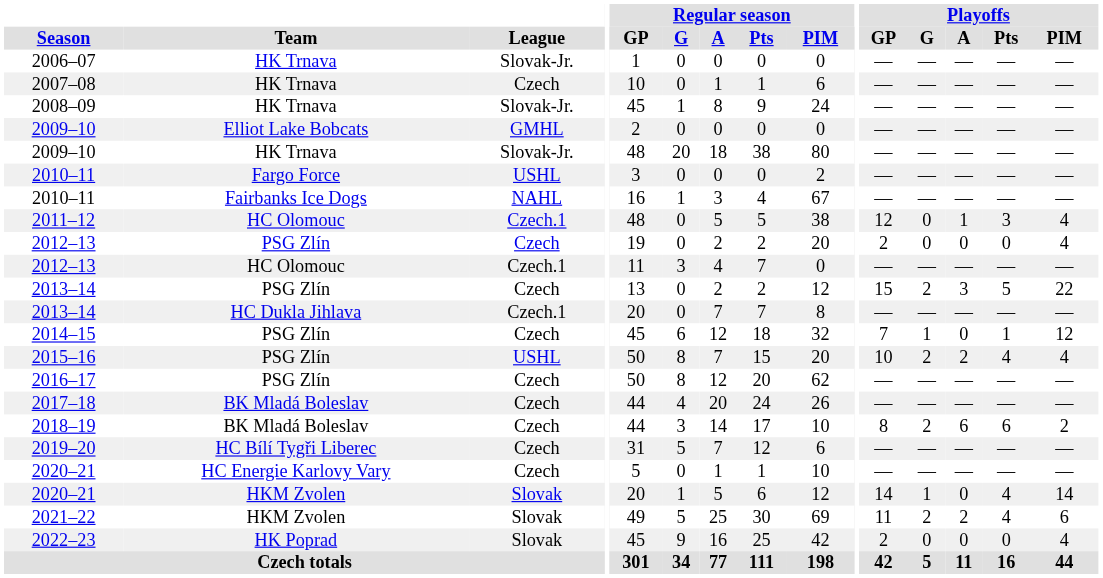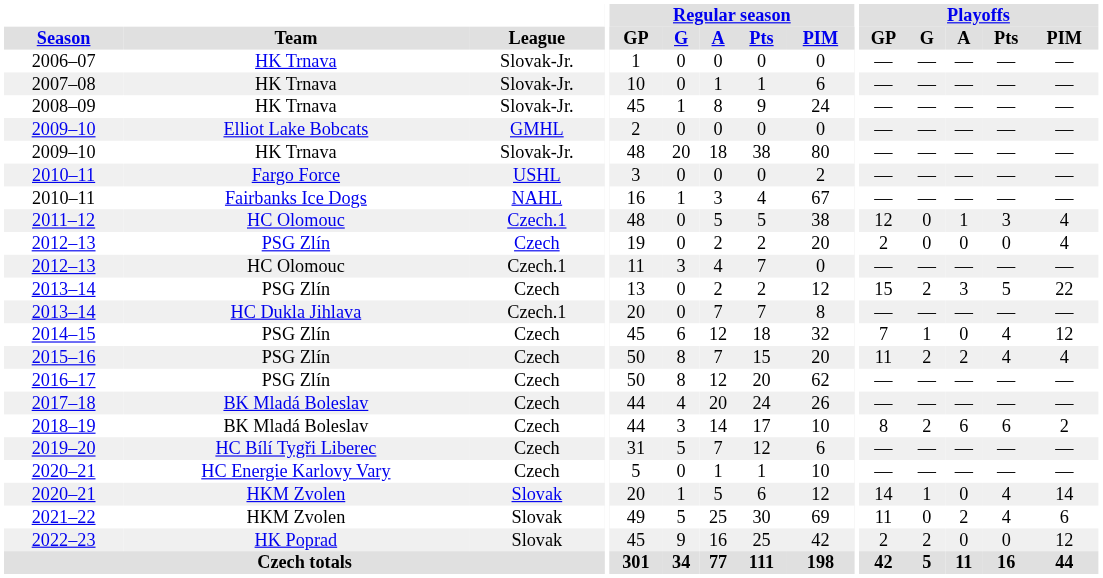2007–08 | League: Czech -> Slovak-Jr.
2014–15 | Playoffs / Pts: 1 -> 4
2015–16 | League: USHL -> Czech
2015–16 | Playoffs / GP: 10 -> 11
2021–22 | Playoffs / G: 2 -> 0
2022–23 | Playoffs / G: 0 -> 2
2022–23 | Playoffs / PIM: 4 -> 12
